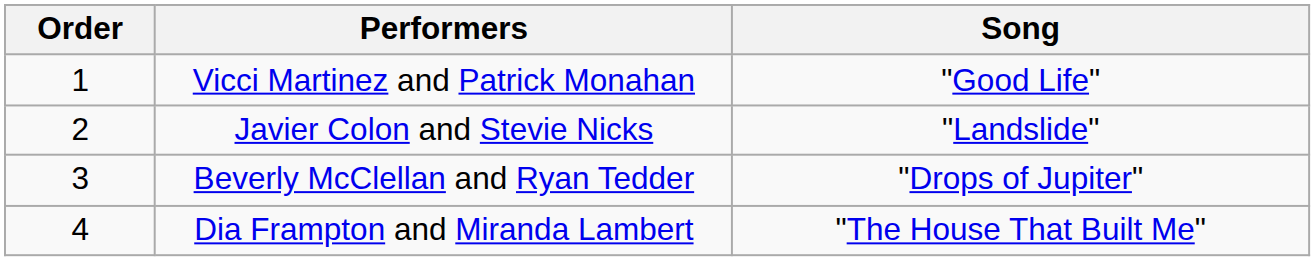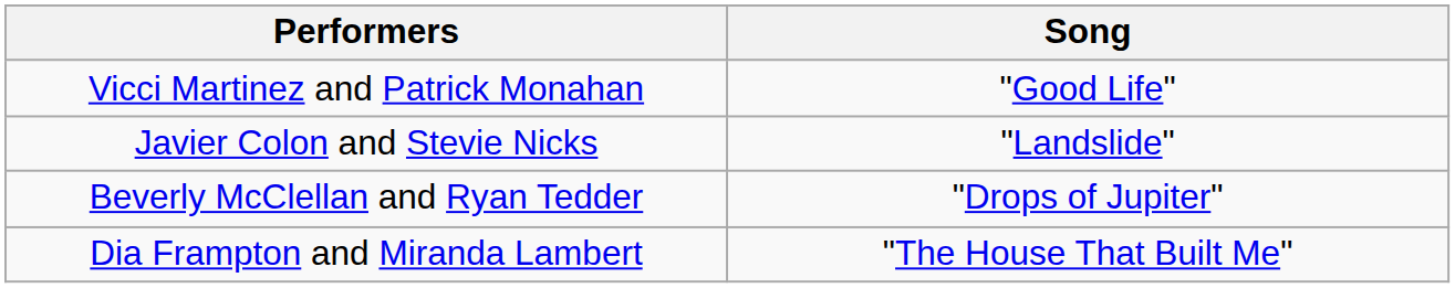- column: Order | 1 | 2 | 3 | 4
